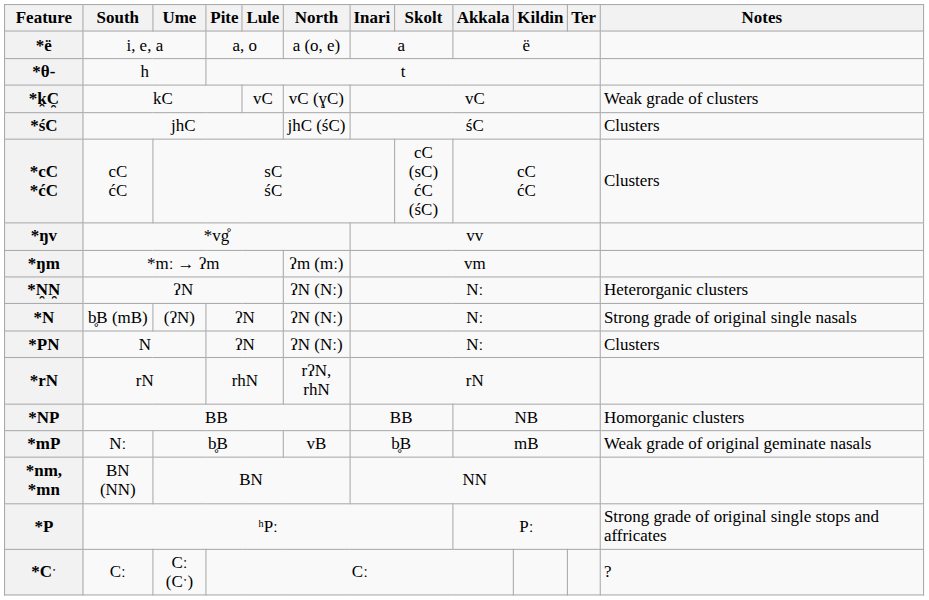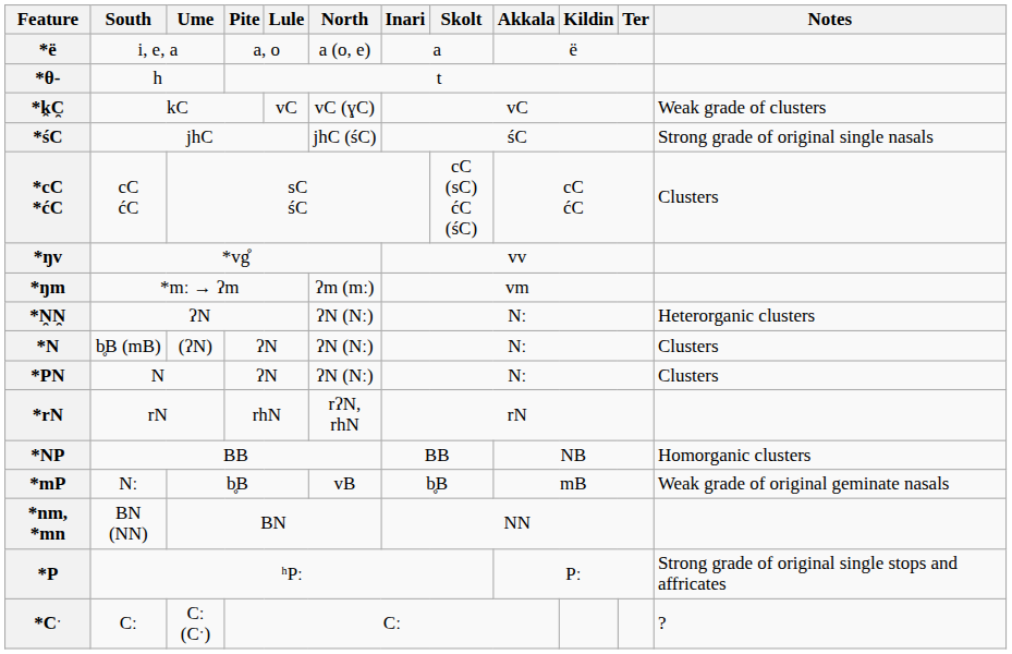*śC | Notes: Clusters -> Strong grade of original single nasals
*N | Notes: Strong grade of original single nasals -> Clusters
